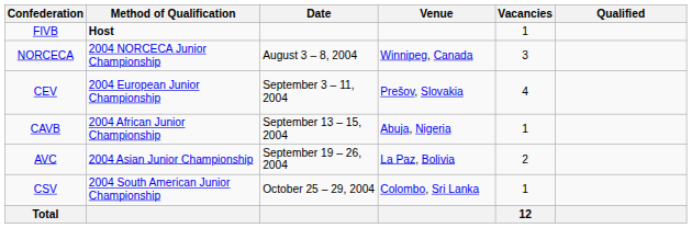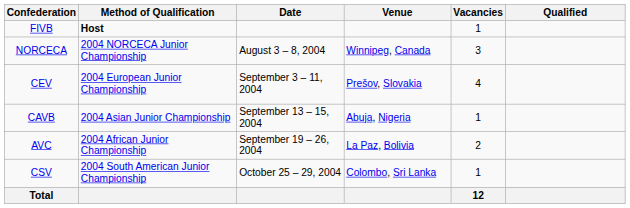CAVB | Method of Qualification: 2004 African Junior Championship -> 2004 Asian Junior Championship
AVC | Method of Qualification: 2004 Asian Junior Championship -> 2004 African Junior Championship
